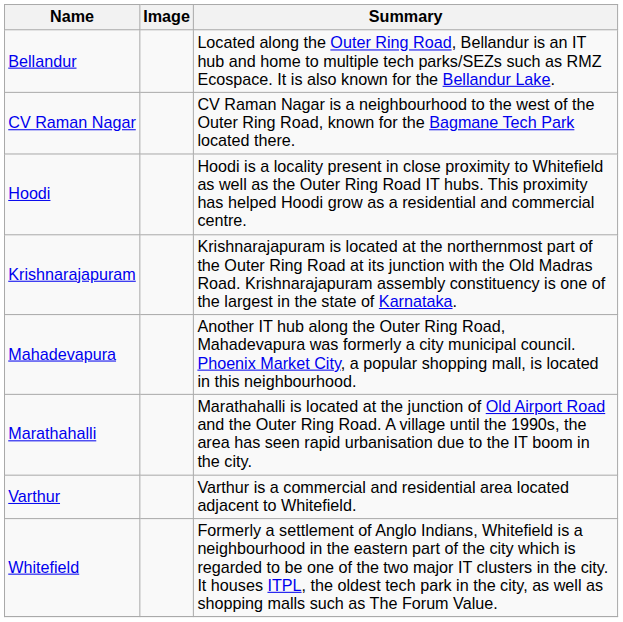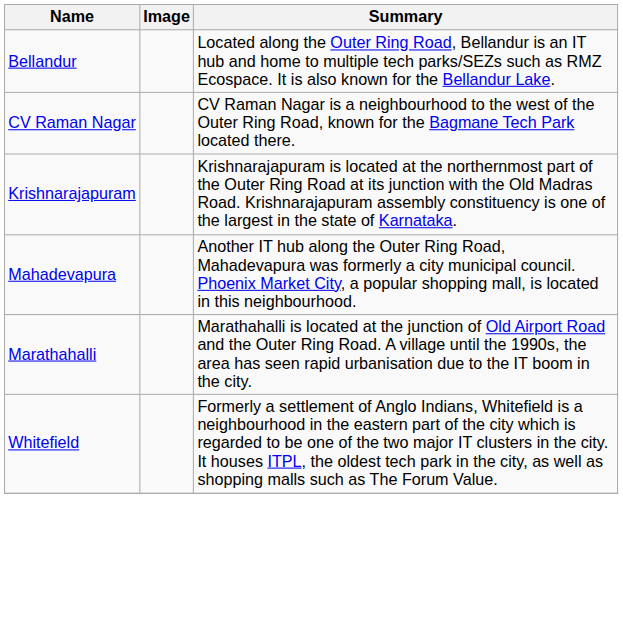- row: Hoodi | Hoodi is a locality present in close proximity to Whitefield as well as the Outer Ring Road IT hubs. This proximity has helped Hoodi grow as a residential and commercial centre.
- row: Varthur | Varthur is a commercial and residential area located adjacent to Whitefield.
